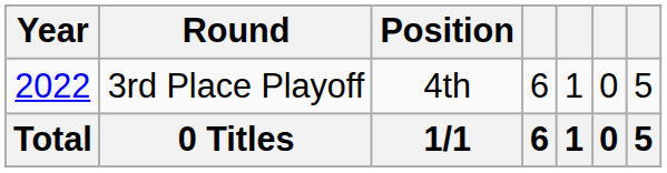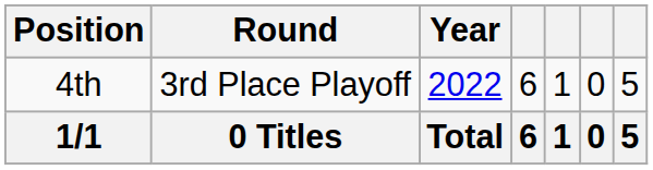columns swapped: Year <-> Position
